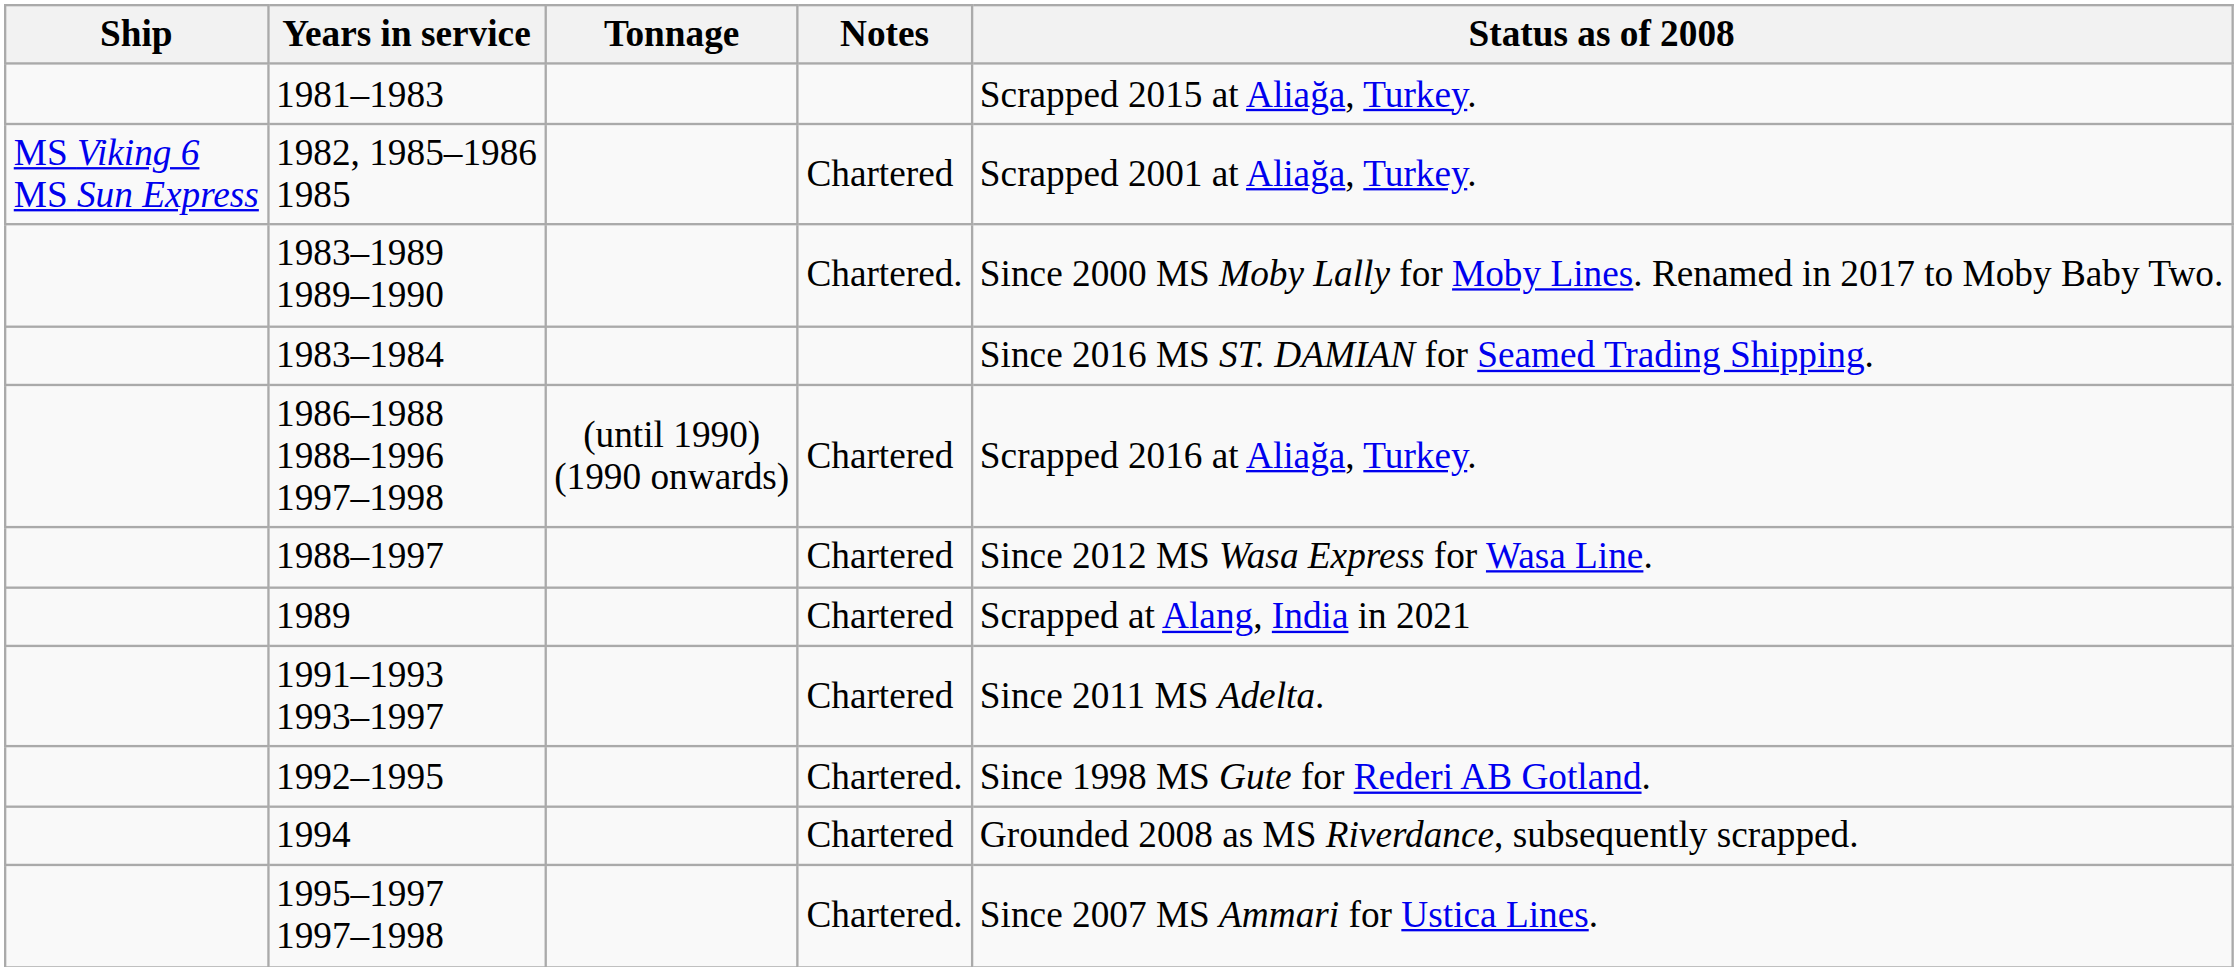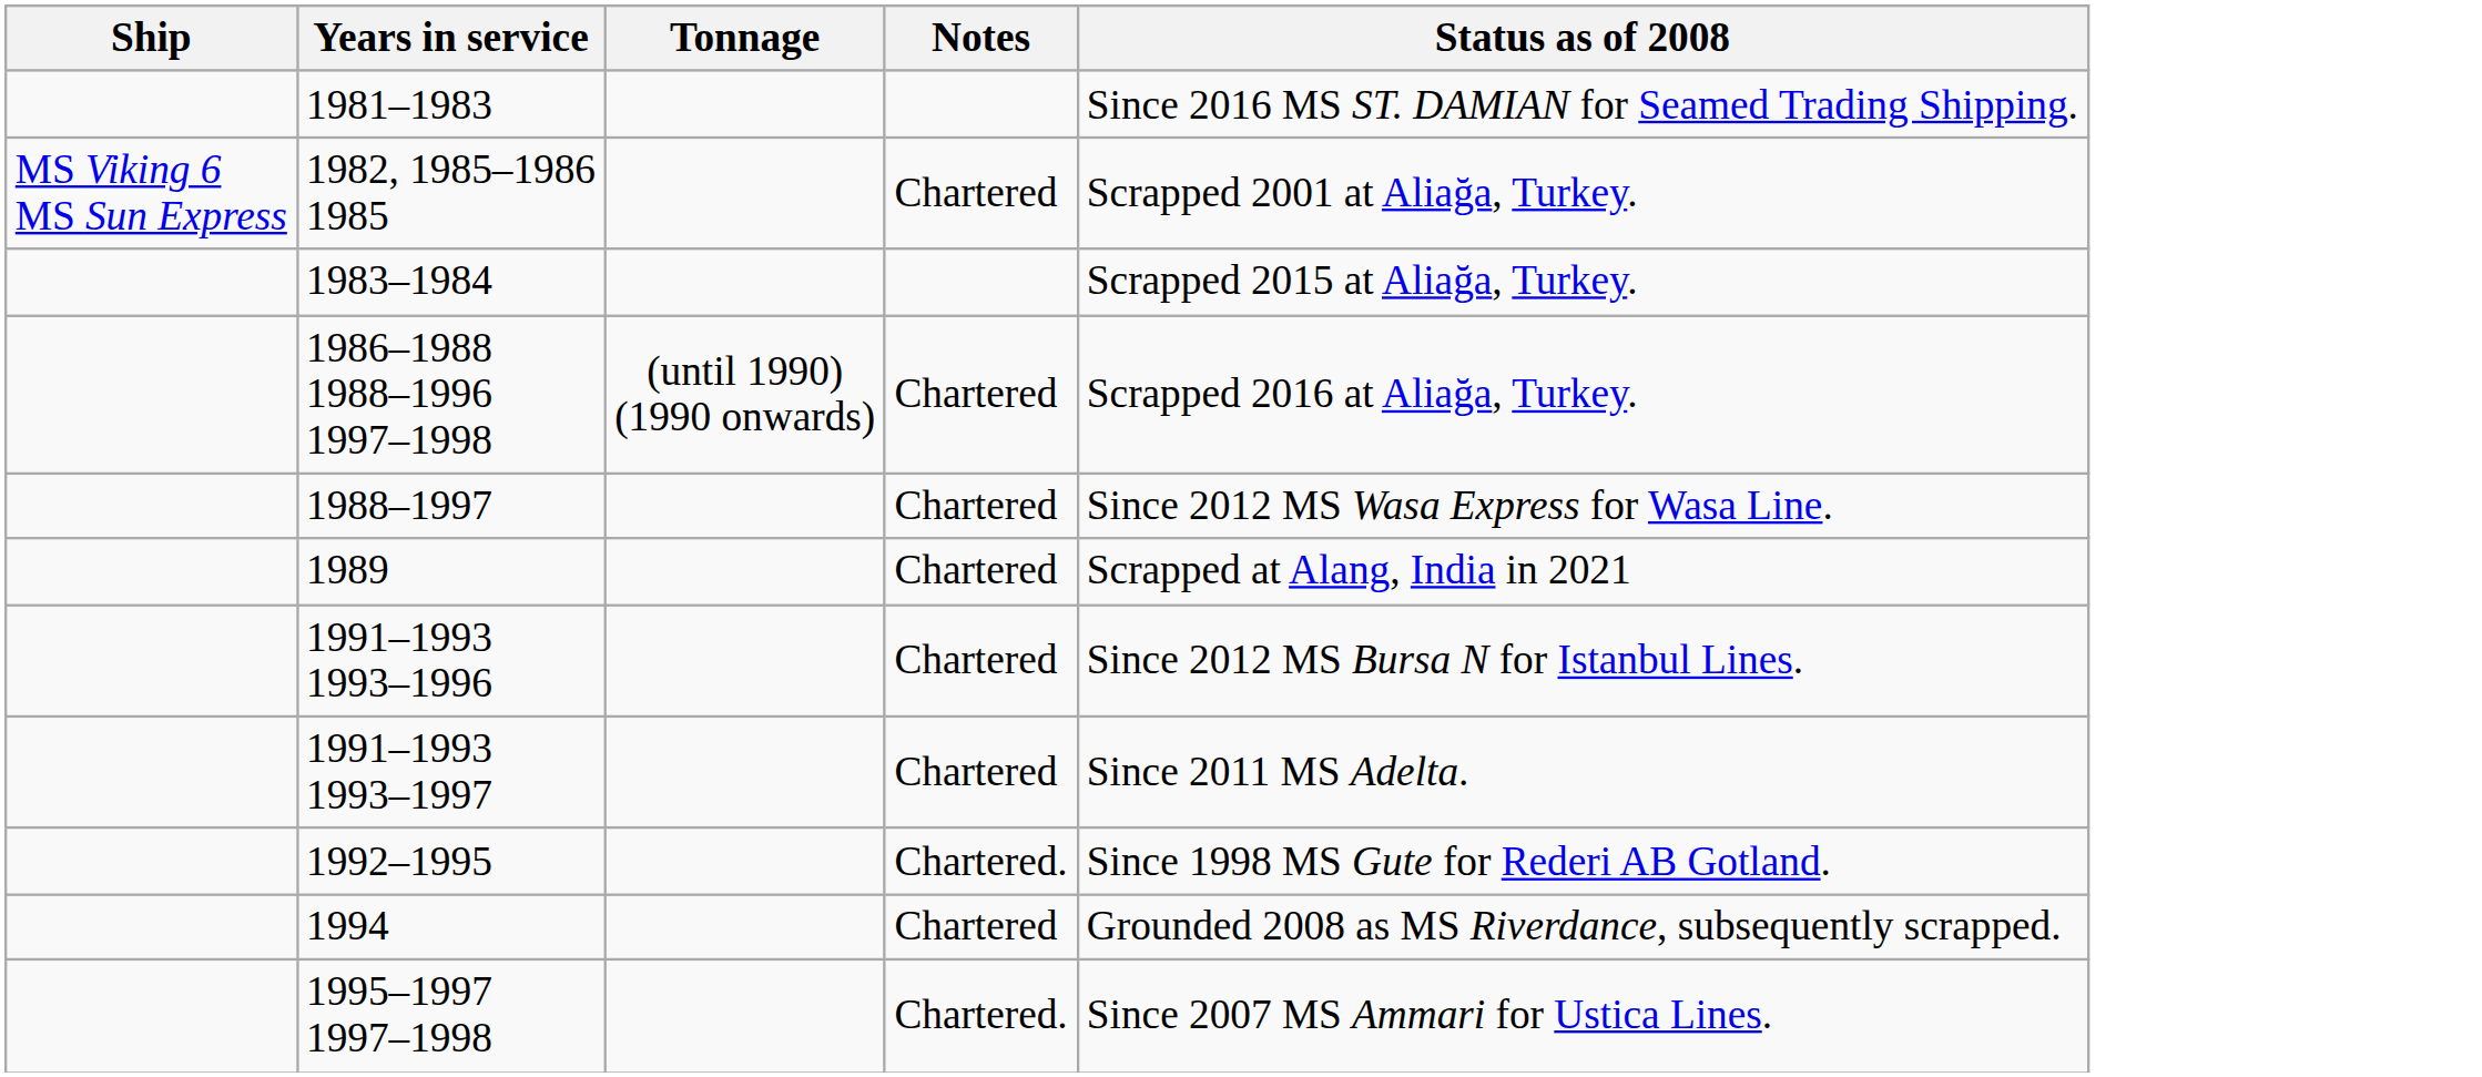1981–1983 | Status as of 2008: Scrapped 2015 at Aliağa, Turkey. -> Since 2016 MS ST. DAMIAN for Seamed Trading Shipping.
- row: 1983–1989 1989–1990 | Chartered. | Since 2000 MS Moby Lally for Moby Lines. Renamed in 2017 to Moby Baby Two.
1983–1984 | Status as of 2008: Since 2016 MS ST. DAMIAN for Seamed Trading Shipping. -> Scrapped 2015 at Aliağa, Turkey.
+ row: 1991–1993 1993–1996 | Chartered | Since 2012 MS Bursa N for Istanbul Lines.
